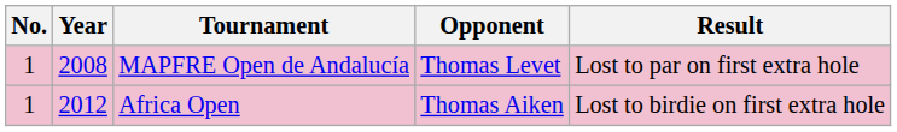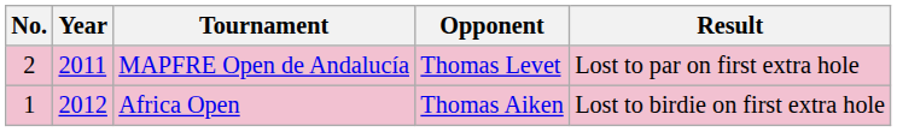MAPFRE Open de Andalucía | No.: 1 -> 2
MAPFRE Open de Andalucía | Year: 2008 -> 2011
